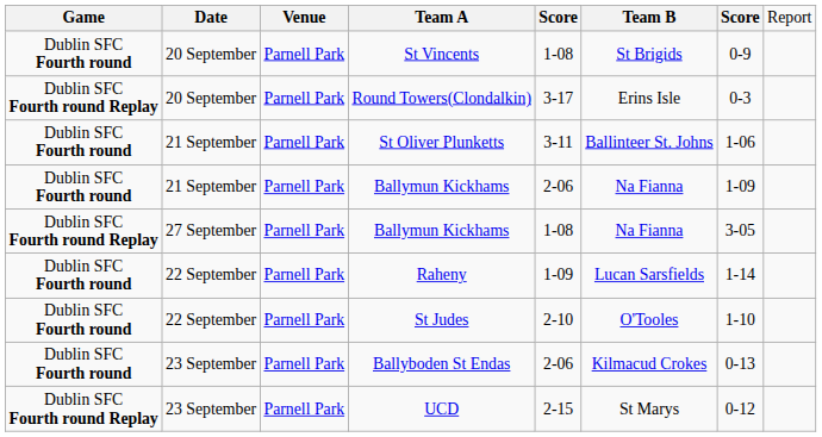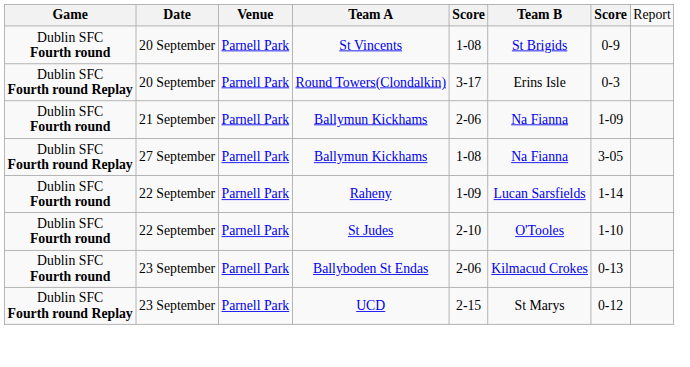- row: Dublin SFC Fourth round | 21 September | Parnell Park | St Oliver Plunketts | 3-11 | Ballinteer St. Johns | 1-06
